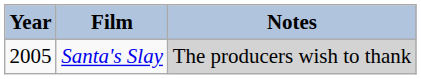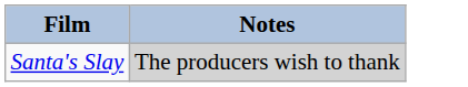- column: Year | 2005
